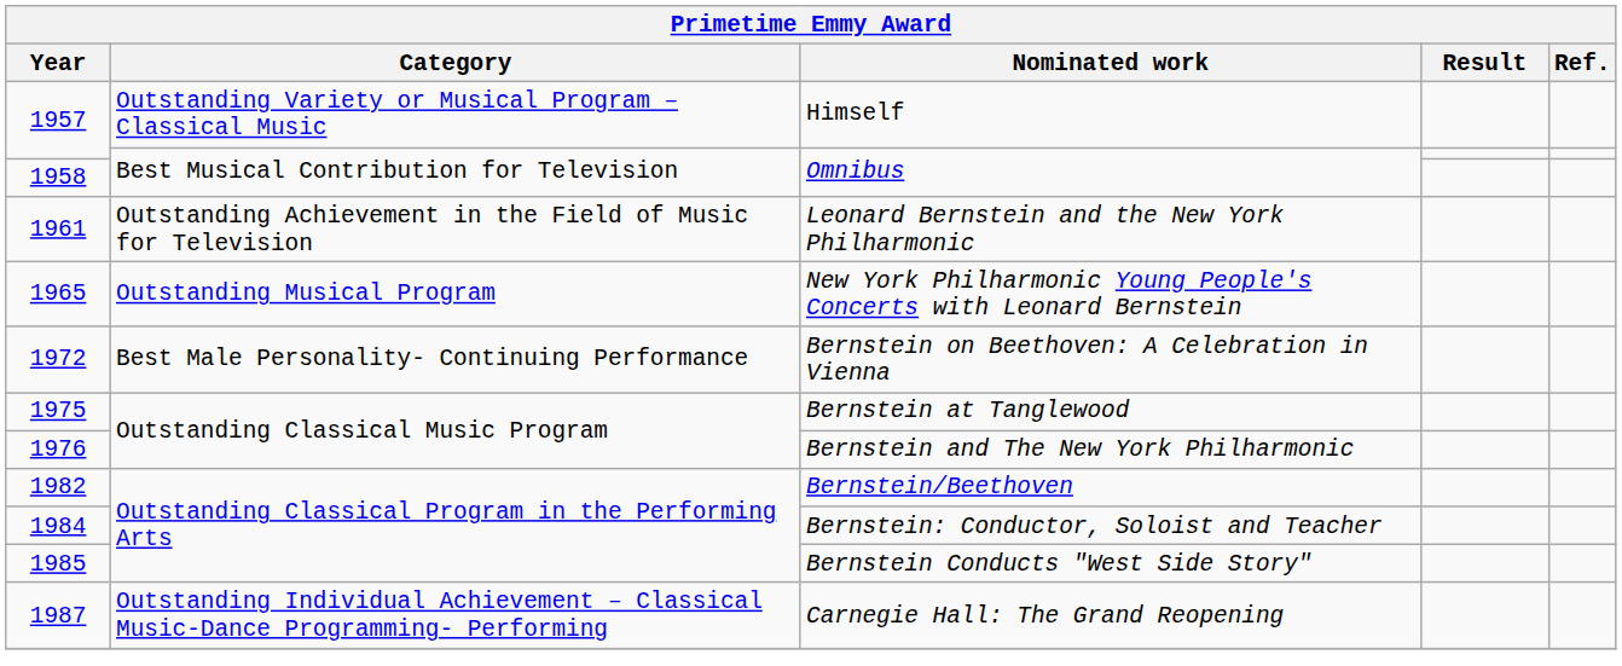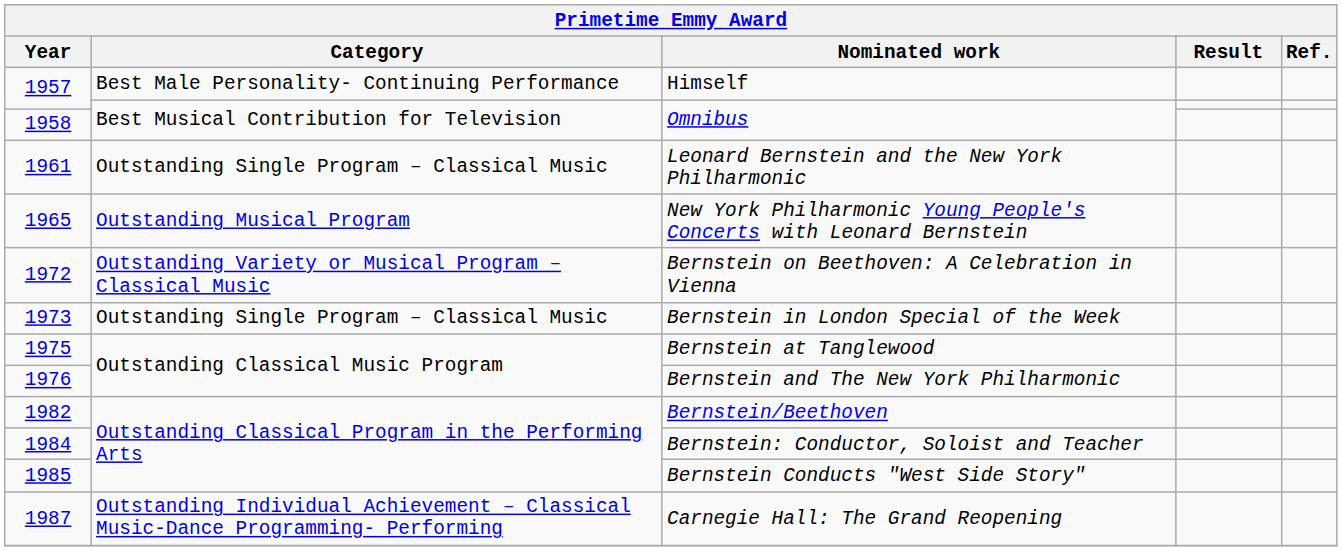Himself | Category: Outstanding Variety or Musical Program – Classical Music -> Best Male Personality- Continuing Performance
Leonard Bernstein and the New York Philharmonic | Category: Outstanding Achievement in the Field of Music for Television -> Outstanding Single Program – Classical Music
Bernstein on Beethoven: A Celebration in Vienna | Category: Best Male Personality- Continuing Performance -> Outstanding Variety or Musical Program – Classical Music
+ row: 1973 | Outstanding Single Program – Classical Music | Bernstein in London Special of the Week
